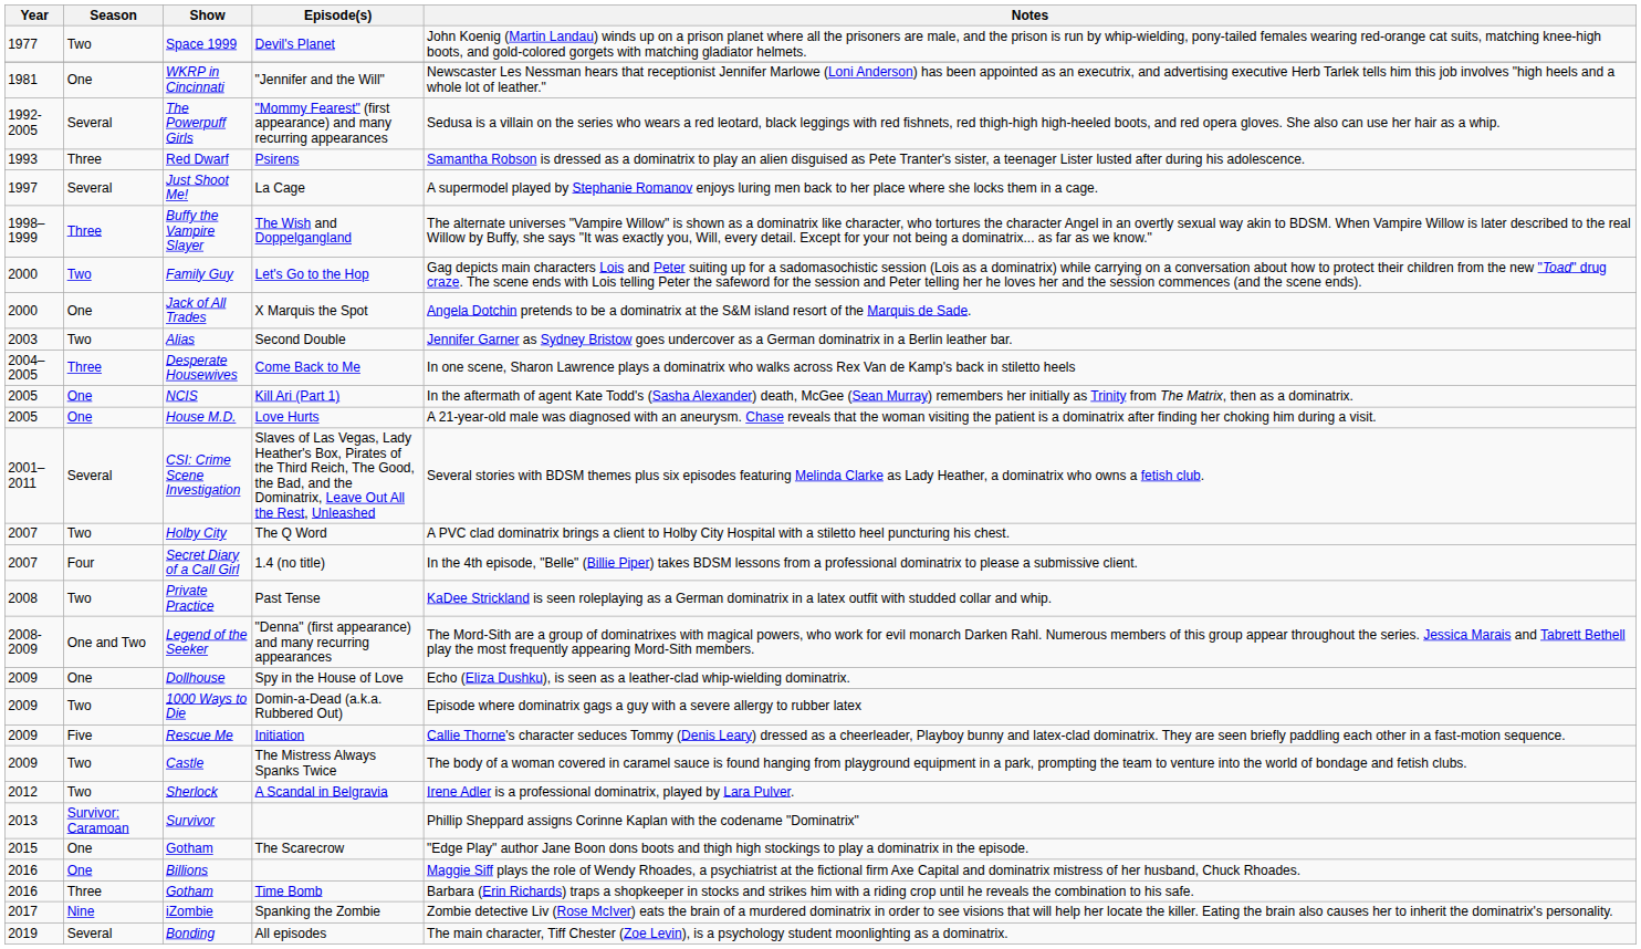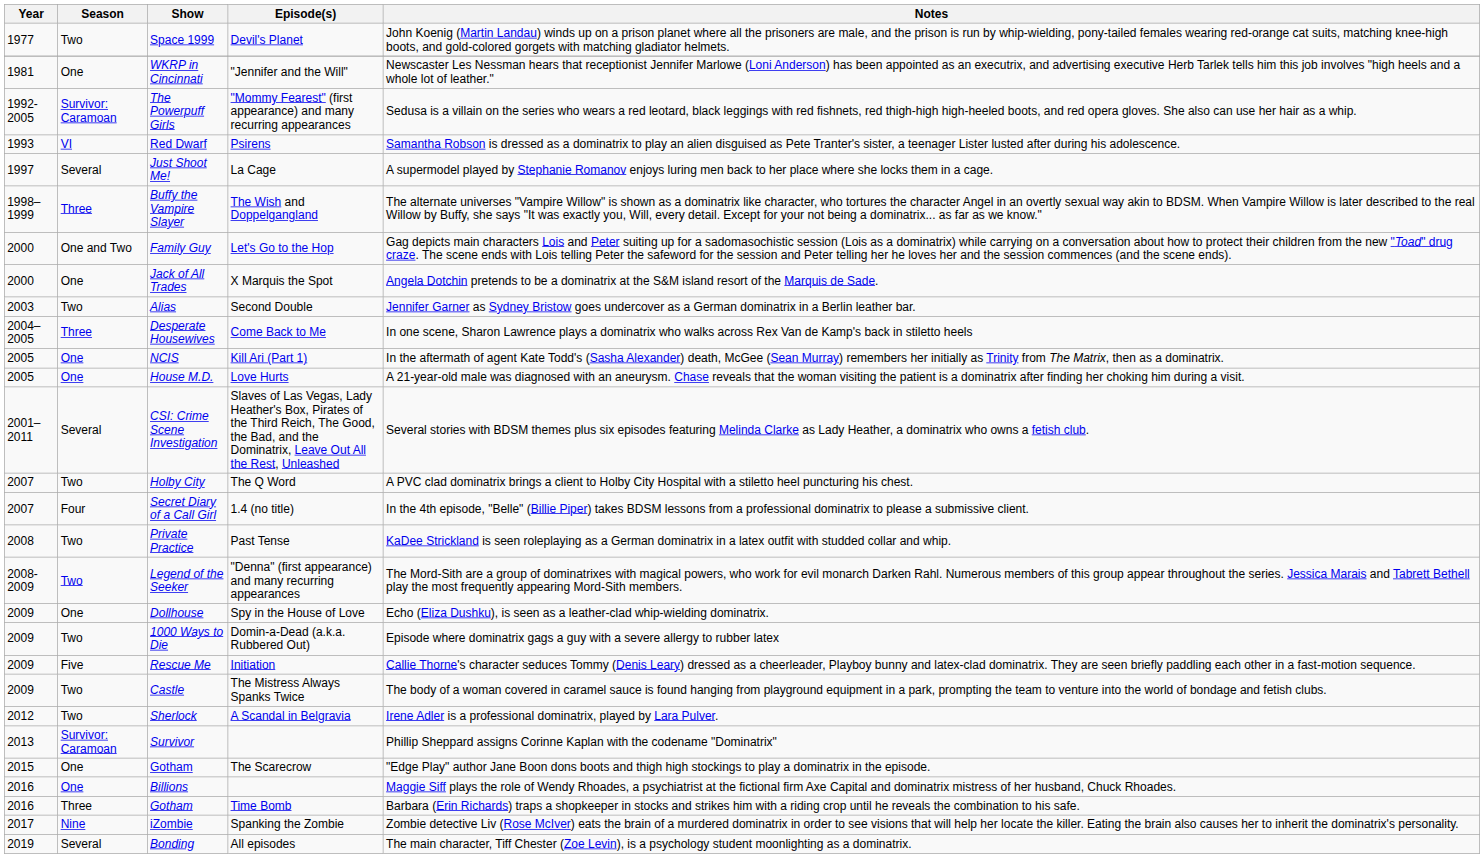The Powerpuff Girls | Season: Several -> Survivor: Caramoan
Red Dwarf | Season: Three -> VI
Family Guy | Season: Two -> One and Two
Legend of the Seeker | Season: One and Two -> Two
